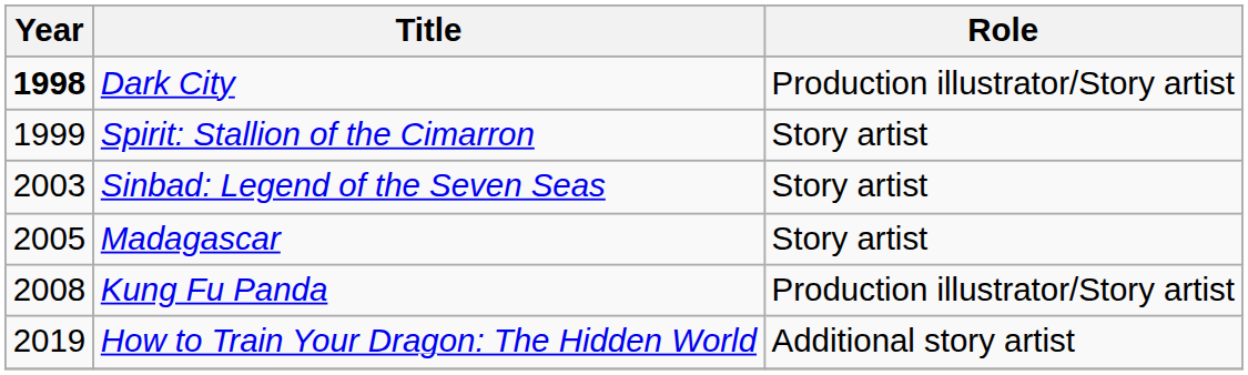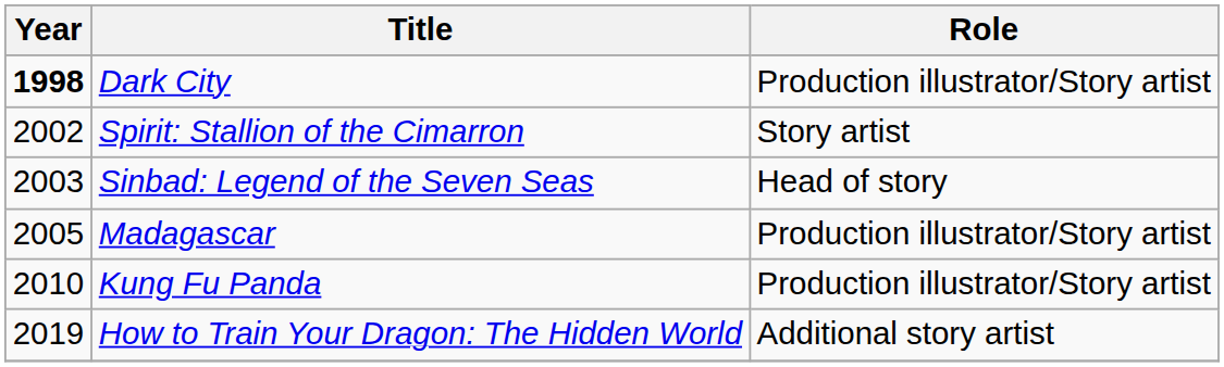Spirit: Stallion of the Cimarron | Year: 1999 -> 2002
Sinbad: Legend of the Seven Seas | Role: Story artist -> Head of story
Madagascar | Role: Story artist -> Production illustrator/Story artist
Kung Fu Panda | Year: 2008 -> 2010
